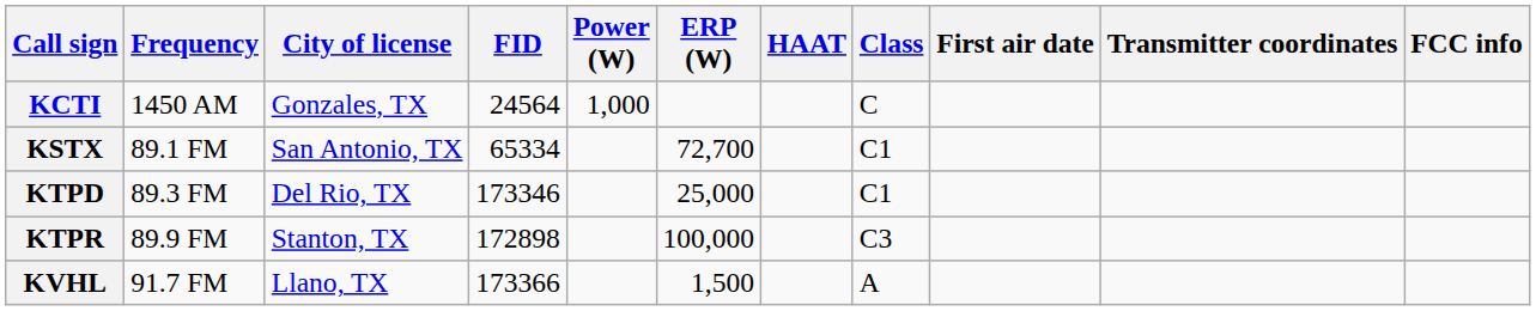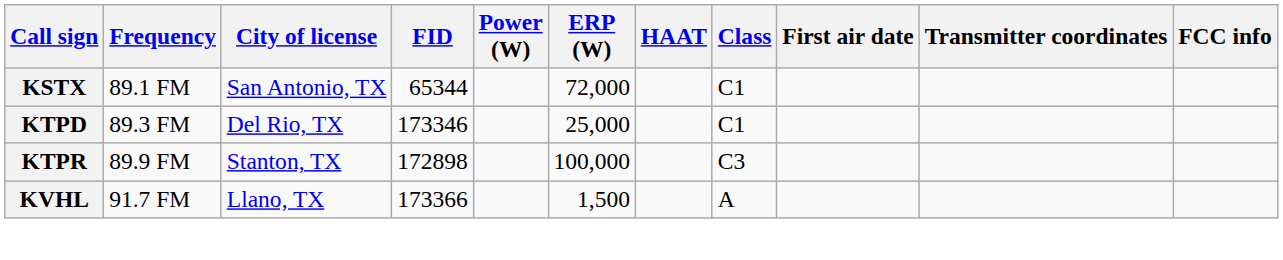- row: KCTI | 1450 AM | Gonzales, TX | 24564 | 1,000 | C
KSTX | FID: 65334 -> 65344
KSTX | ERP (W): 72,700 -> 72,000
